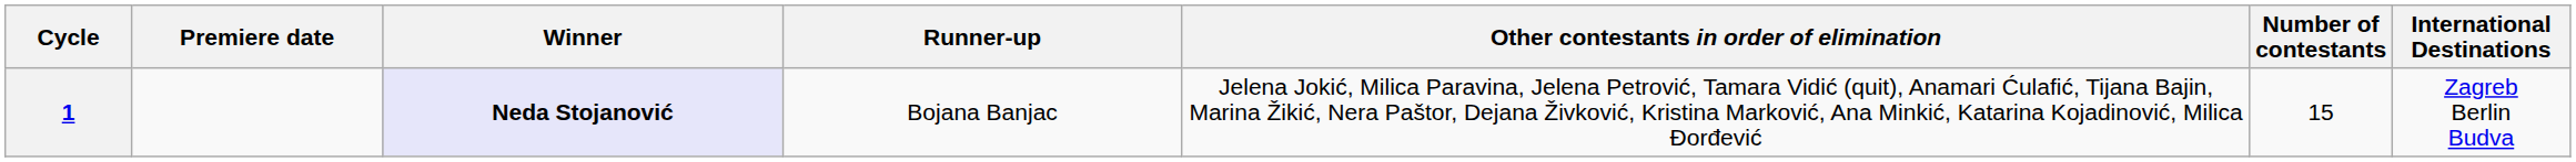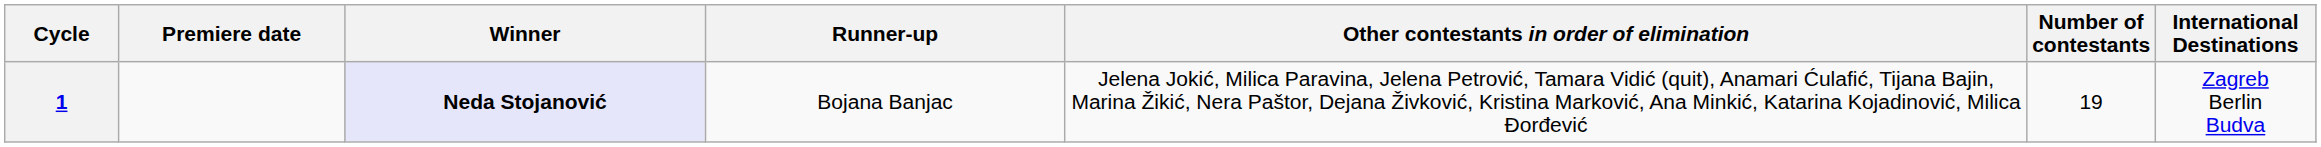1 | Number of contestants: 15 -> 19
